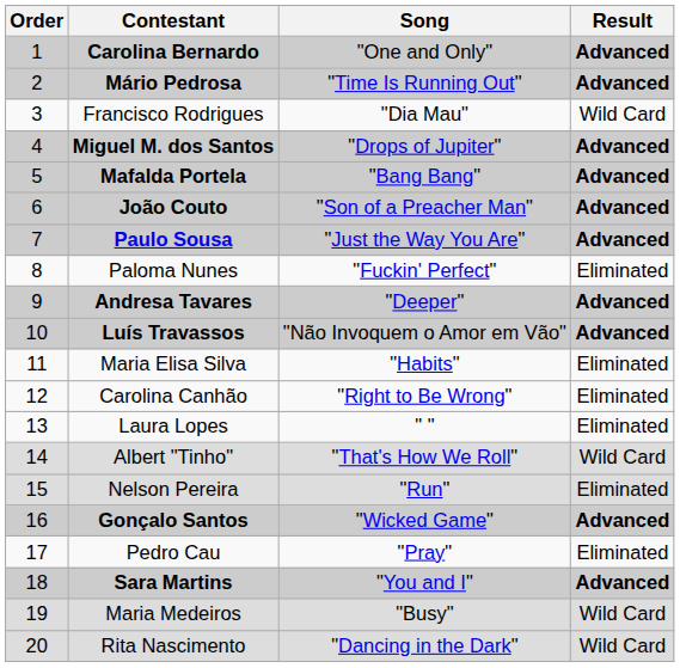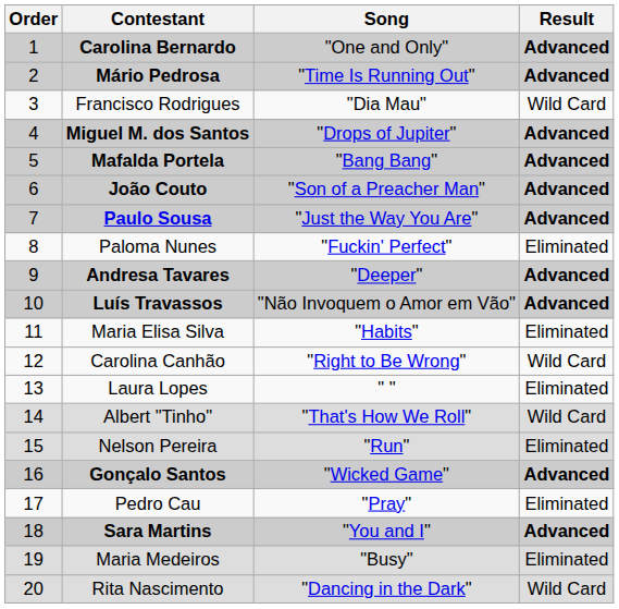Carolina Canhão | Result: Eliminated -> Wild Card
Maria Medeiros | Result: Wild Card -> Eliminated
